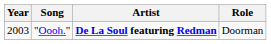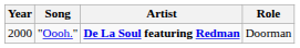"Oooh." | Year: 2003 -> 2000
